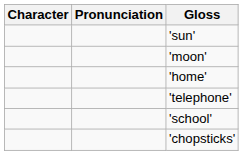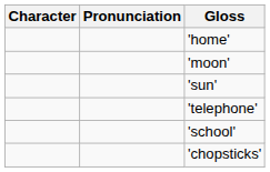rows swapped: 'sun' <-> 'home'
